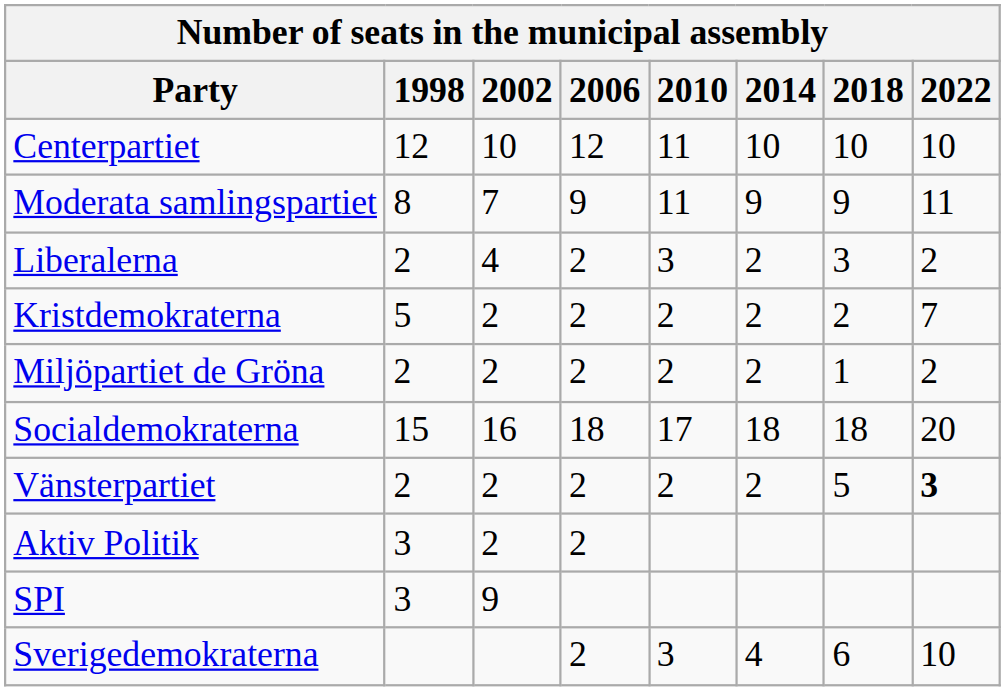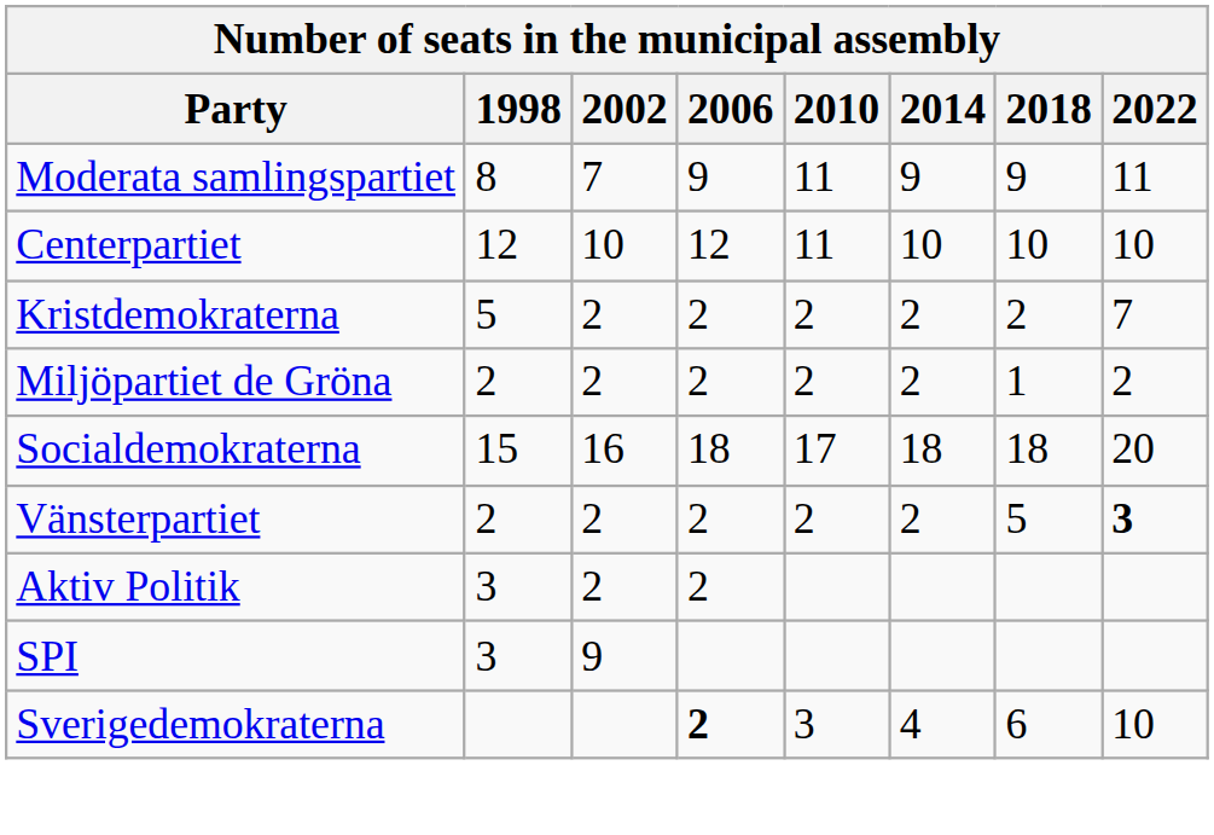rows swapped: Moderata samlingspartiet <-> Centerpartiet
- row: Liberalerna | 2 | 4 | 2 | 3 | 2 | 3 | 2
Sverigedemokraterna | 2006: normal -> bold
